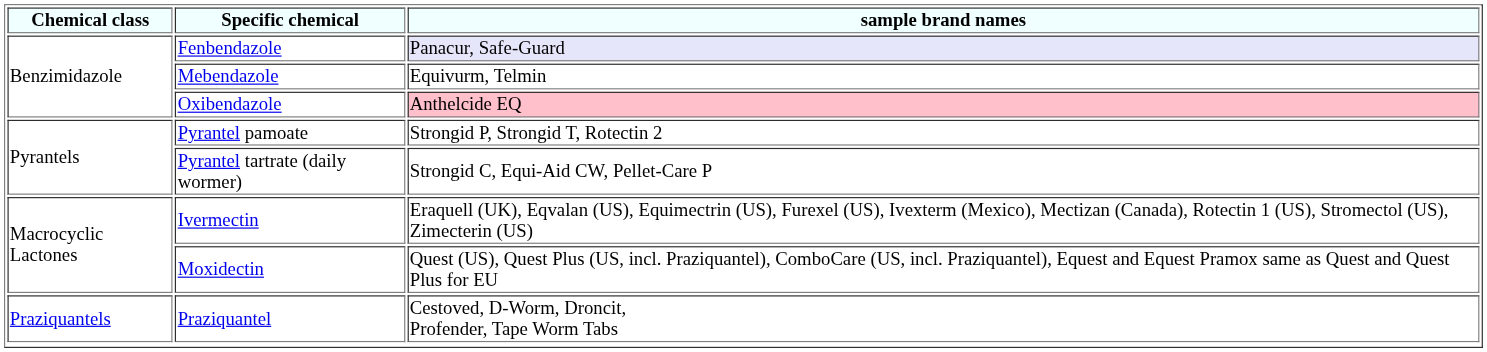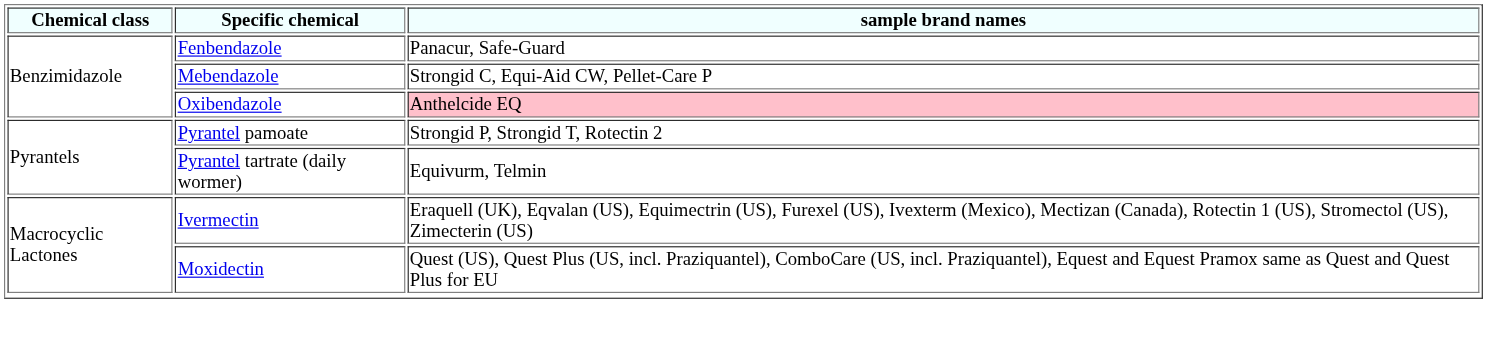Fenbendazole | sample brand names: lavender background -> no background
Mebendazole | sample brand names: Equivurm, Telmin -> Strongid C, Equi-Aid CW, Pellet-Care P
Pyrantel tartrate (daily wormer) | sample brand names: Strongid C, Equi-Aid CW, Pellet-Care P -> Equivurm, Telmin
- row: Praziquantels | Praziquantel | Cestoved, D-Worm, Droncit, Profender, Tape Worm Tabs
